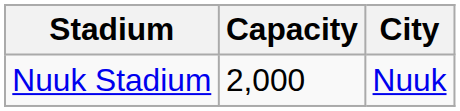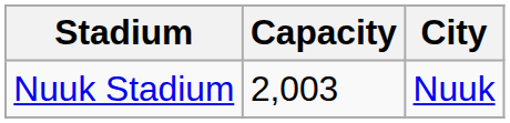Nuuk Stadium | Capacity: 2,000 -> 2,003
